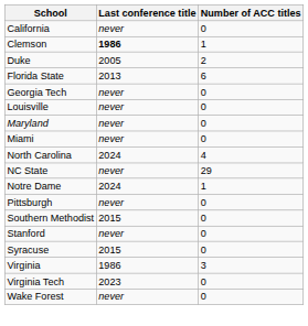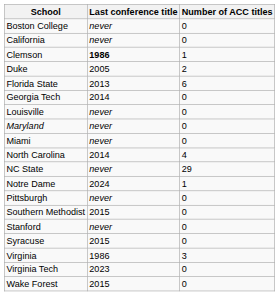+ row: Boston College | never | 0
Georgia Tech | Last conference title: never -> 2014
North Carolina | Last conference title: 2024 -> 2014
Wake Forest | Last conference title: never -> 2015
